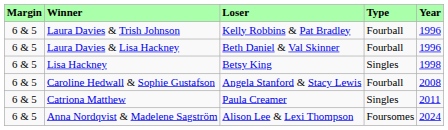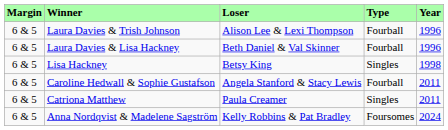Laura Davies & Trish Johnson | Loser: Kelly Robbins & Pat Bradley -> Alison Lee & Lexi Thompson
Caroline Hedwall & Sophie Gustafson | Year: 2008 -> 2011
Anna Nordqvist & Madelene Sagström | Loser: Alison Lee & Lexi Thompson -> Kelly Robbins & Pat Bradley
